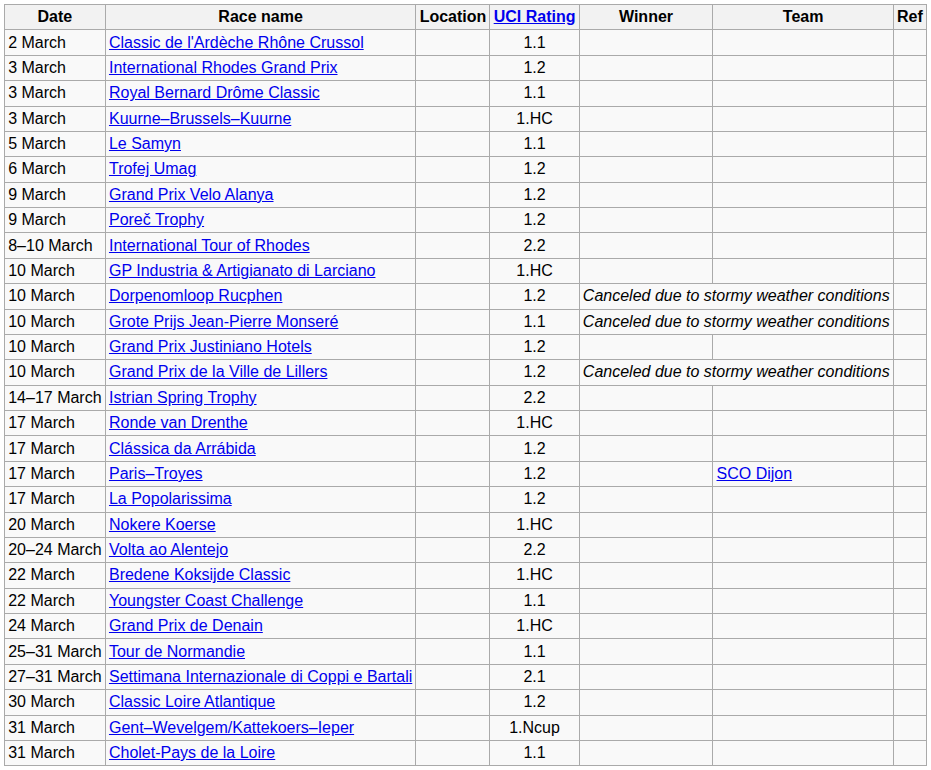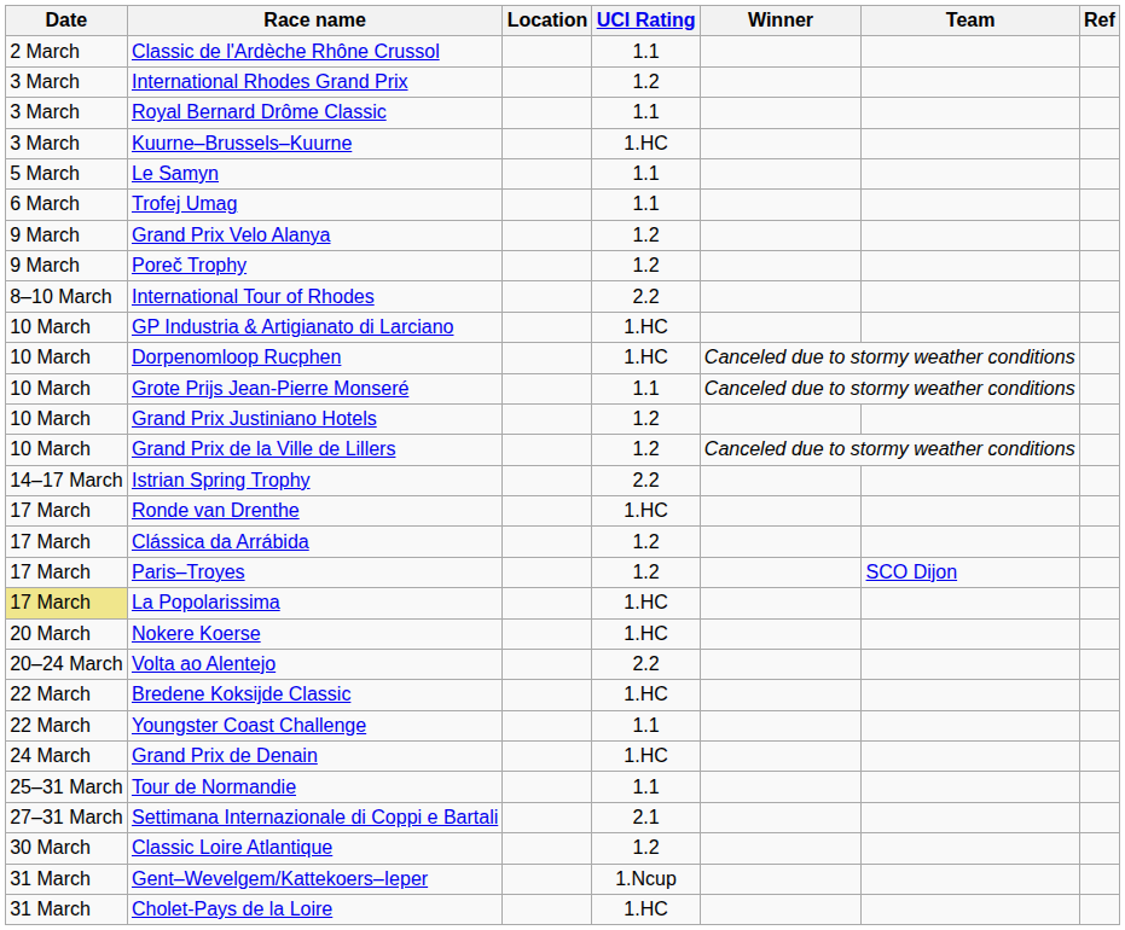Trofej Umag | UCI Rating: 1.2 -> 1.1
Dorpenomloop Rucphen | UCI Rating: 1.2 -> 1.HC
La Popolarissima | Date: no background -> khaki background
La Popolarissima | UCI Rating: 1.2 -> 1.HC
Cholet-Pays de la Loire | UCI Rating: 1.1 -> 1.HC
